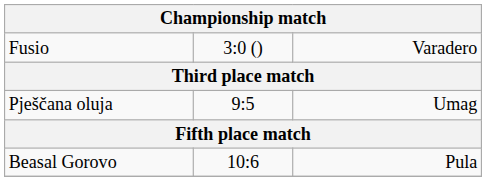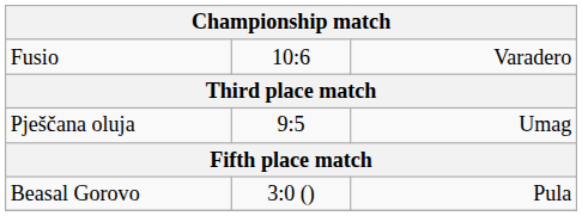Fusio | column 2: 3:0 () -> 10:6
Beasal Gorovo | column 2: 10:6 -> 3:0 ()
